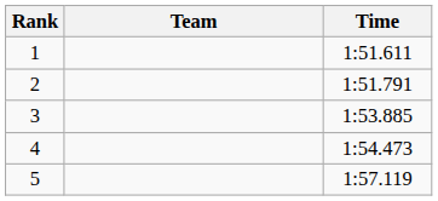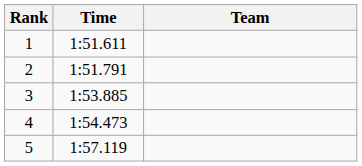columns swapped: Team <-> Time
